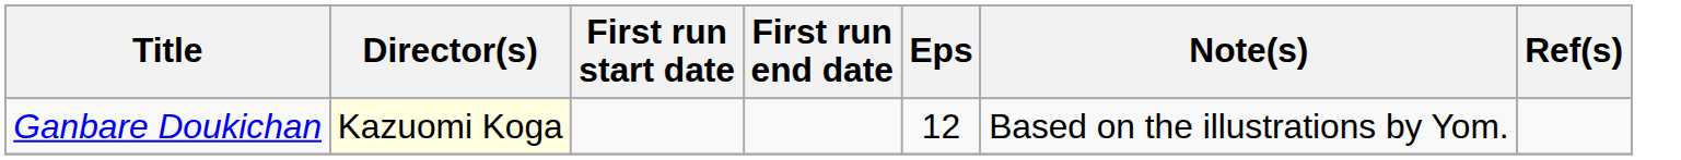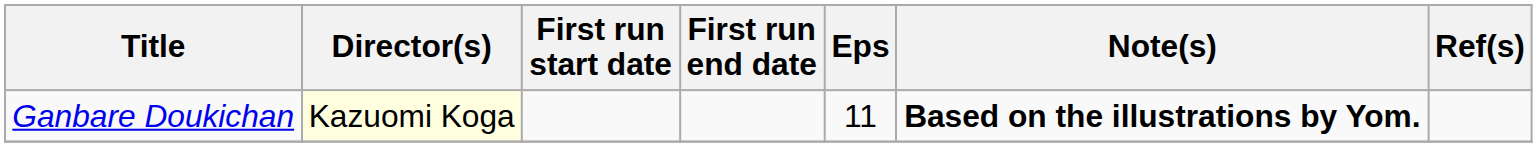Ganbare Doukichan | Eps: 12 -> 11
Ganbare Doukichan | Note(s): normal -> bold
